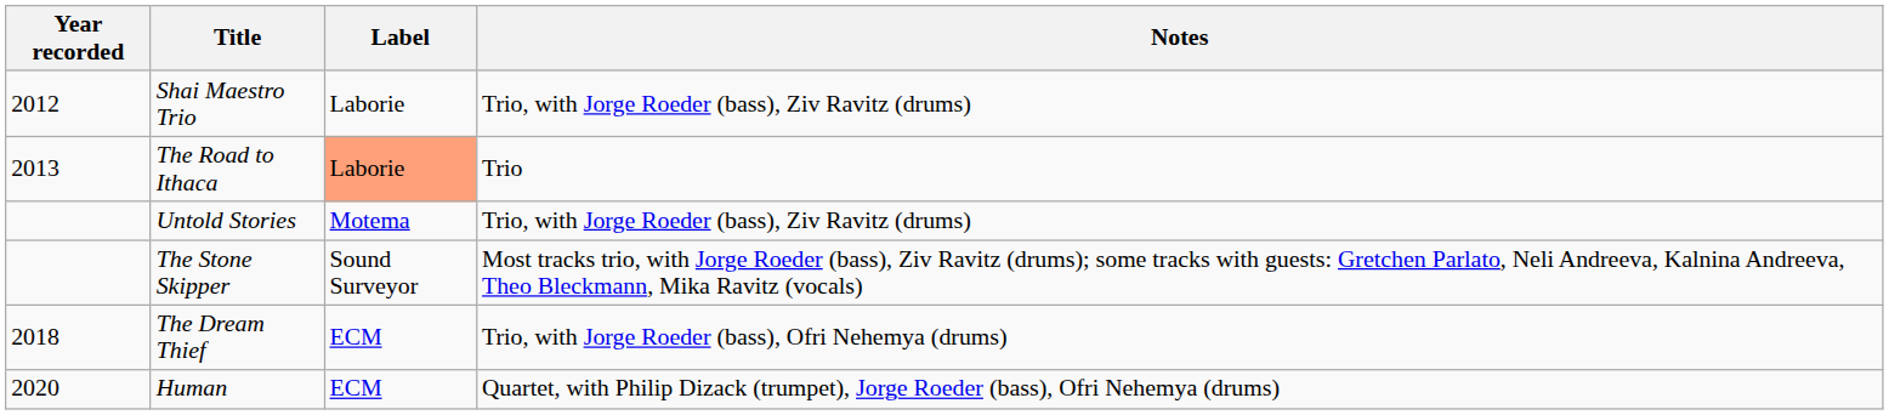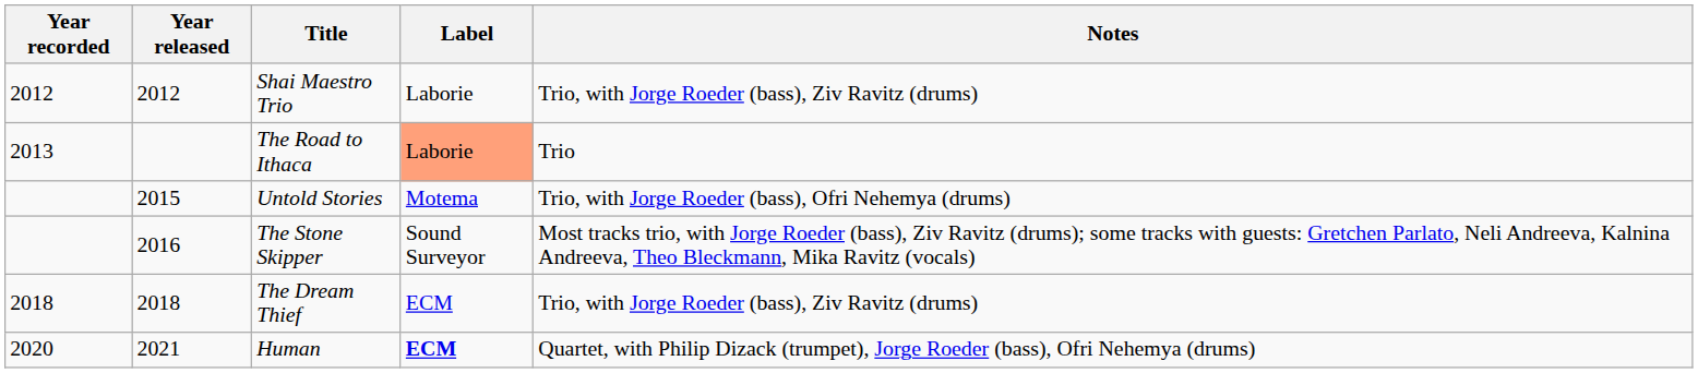+ column: Year released | 2012 | 2015 | 2016 | 2018 | 2021
Untold Stories | Notes: Trio, with Jorge Roeder (bass), Ziv Ravitz (drums) -> Trio, with Jorge Roeder (bass), Ofri Nehemya (drums)
The Dream Thief | Notes: Trio, with Jorge Roeder (bass), Ofri Nehemya (drums) -> Trio, with Jorge Roeder (bass), Ziv Ravitz (drums)
Human | Label: normal -> bold
